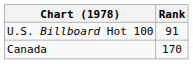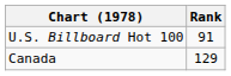Canada | Rank: 170 -> 129
